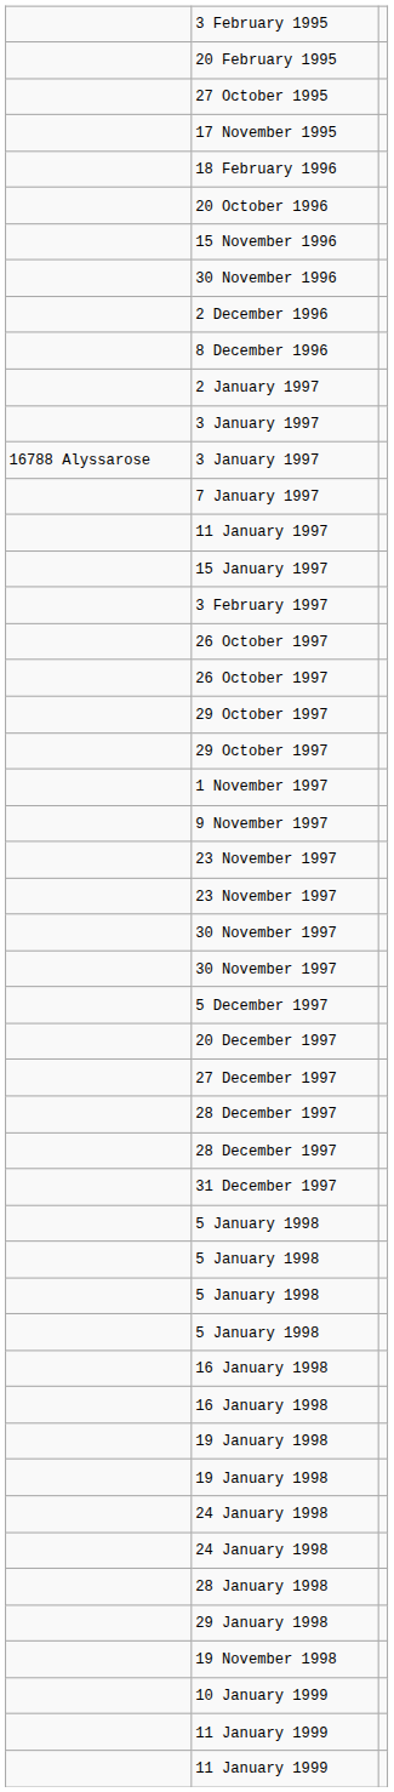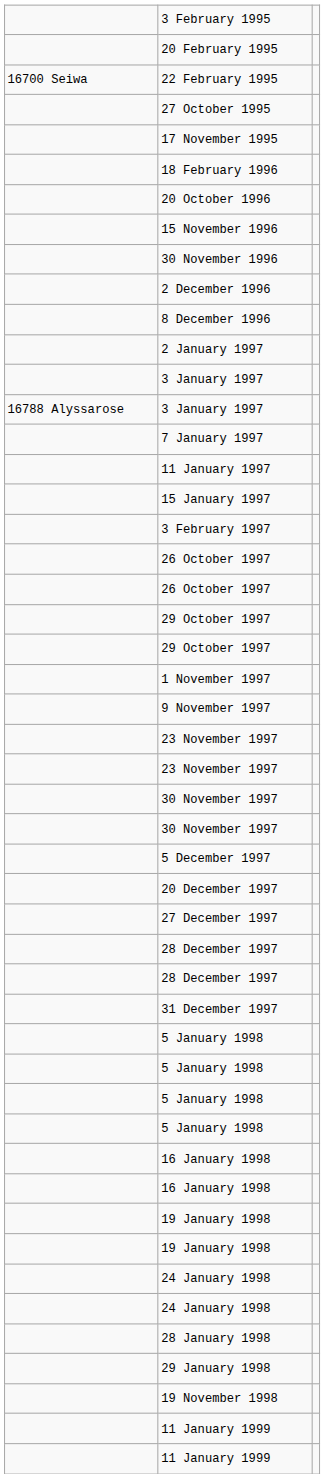+ row: 16700 Seiwa | 22 February 1995
- row: 10 January 1999
